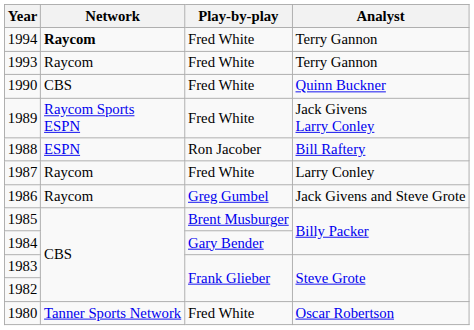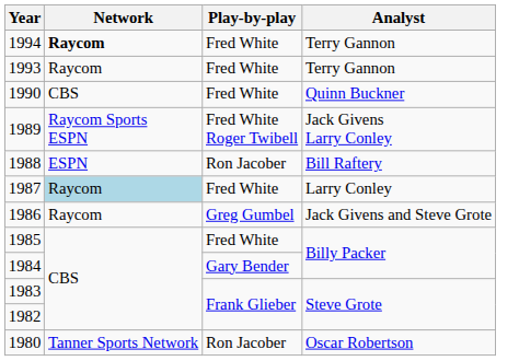1989 | Play-by-play: Fred White -> Fred White Roger Twibell
1987 | Network: no background -> lightblue background
1985 | Play-by-play: Brent Musburger -> Fred White
1980 | Play-by-play: Fred White -> Ron Jacober
